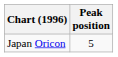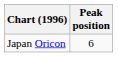Japan Oricon | Peak position: 5 -> 6
